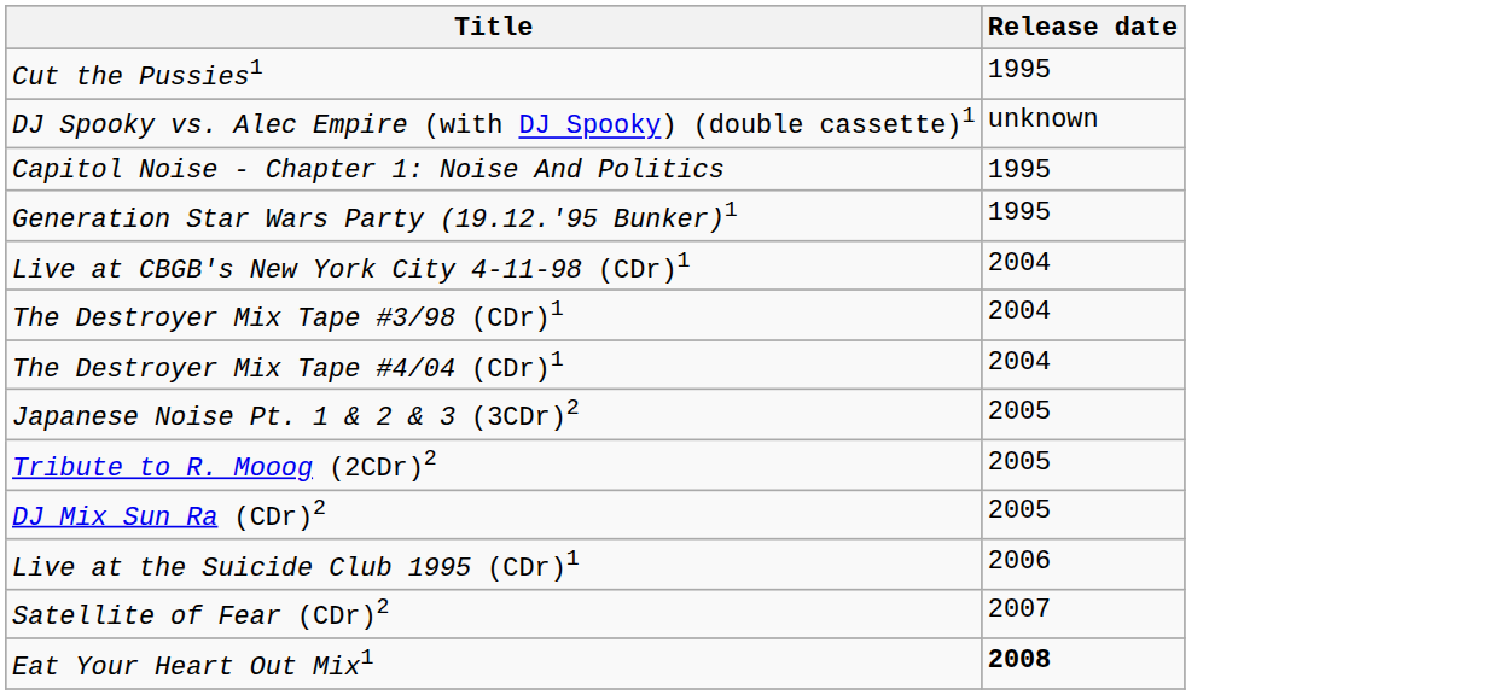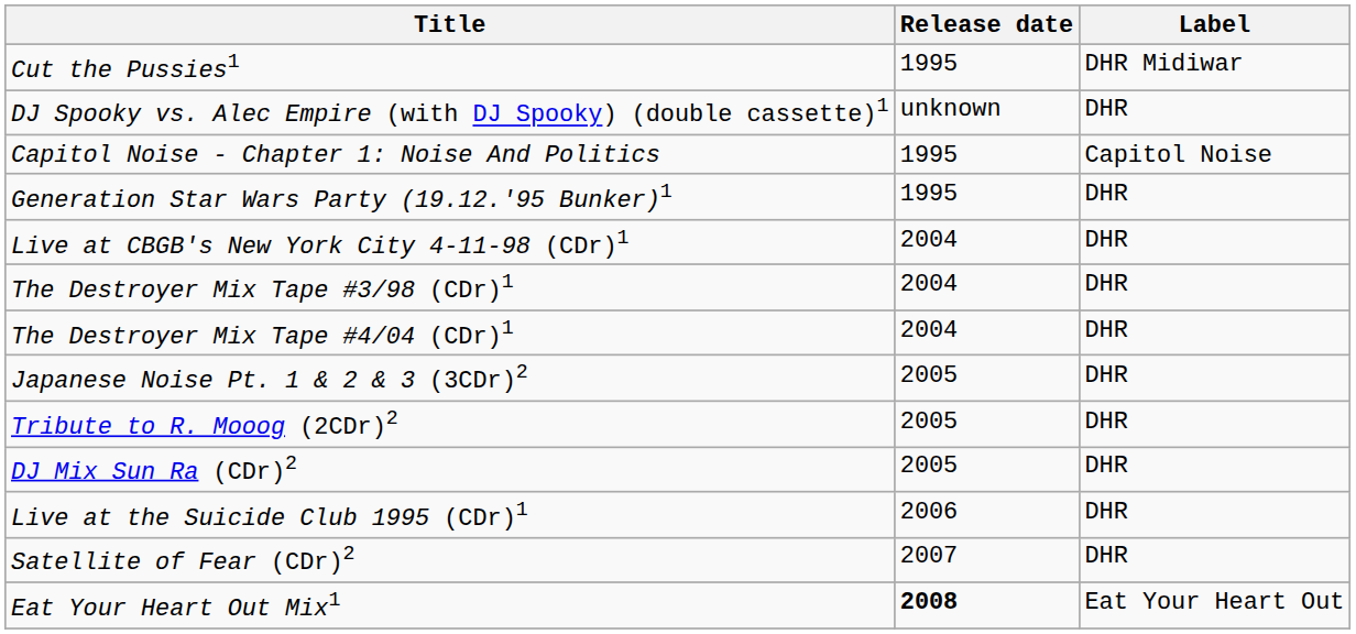+ column: Label | DHR Midiwar | DHR | Capitol Noise | DHR | DHR | DHR | DHR | DHR | DHR | DHR | DHR | DHR | Eat Your Heart Out
